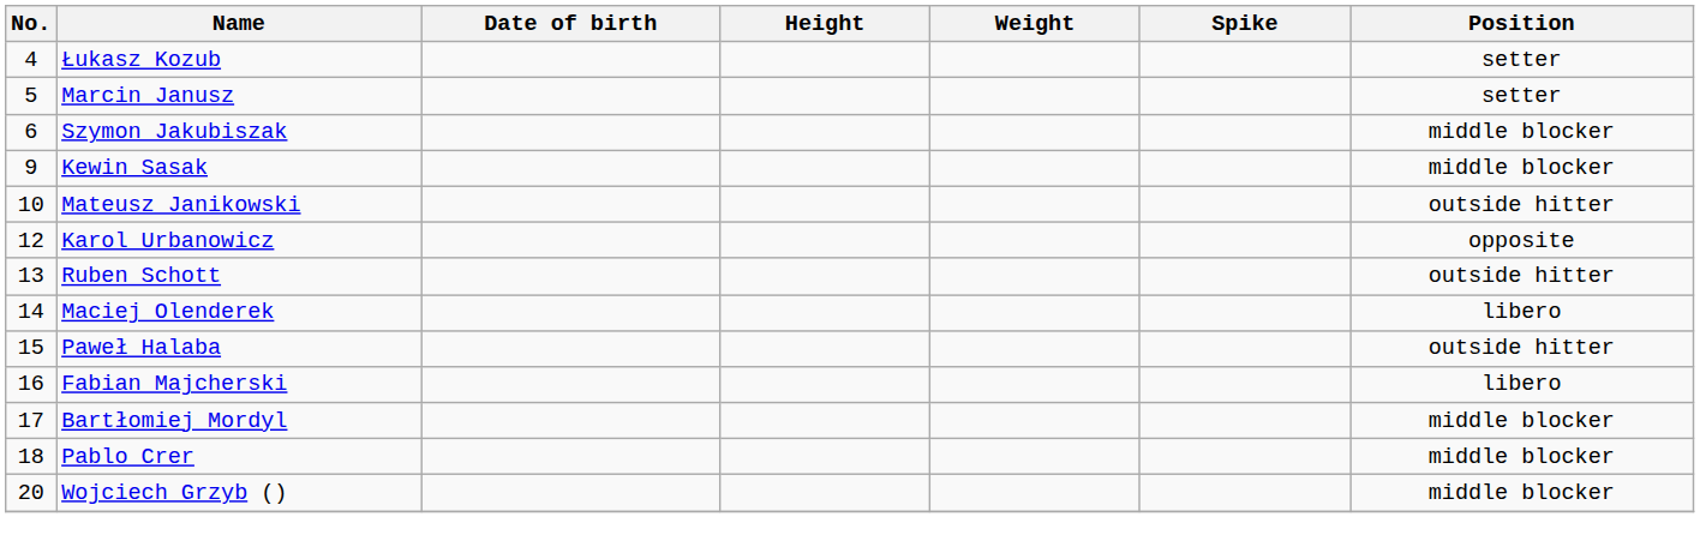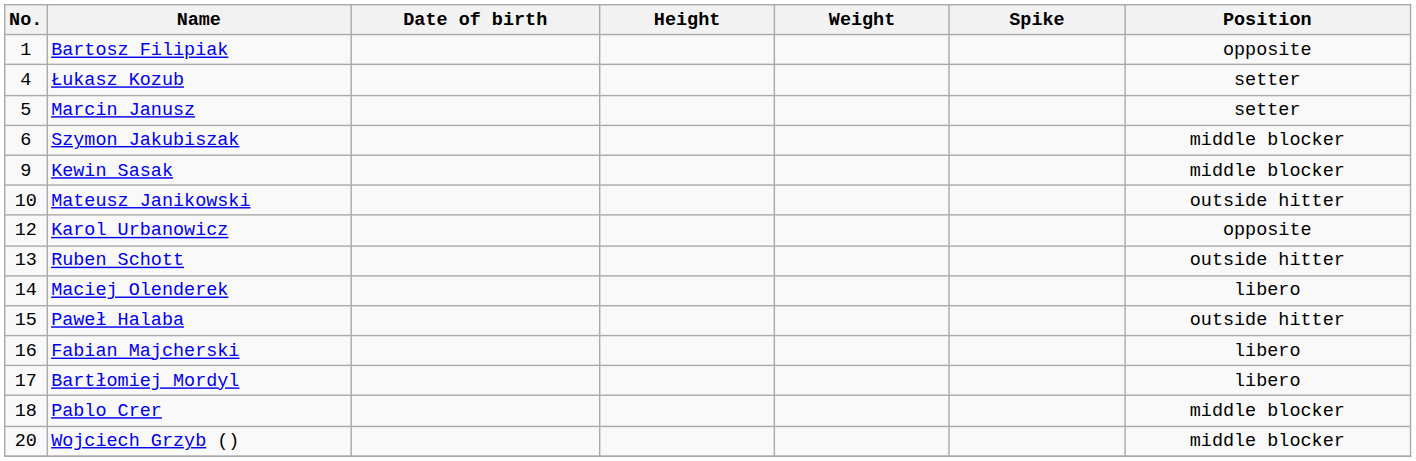+ row: 1 | Bartosz Filipiak | opposite
Bartłomiej Mordyl | Position: middle blocker -> libero
